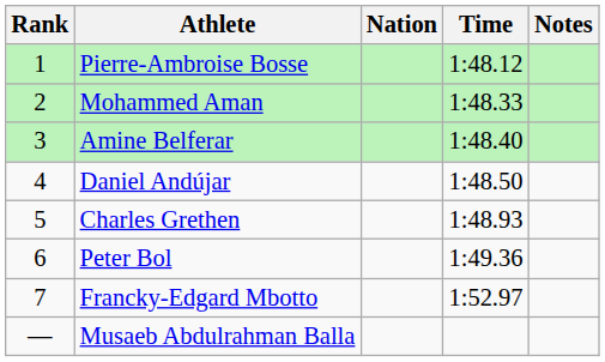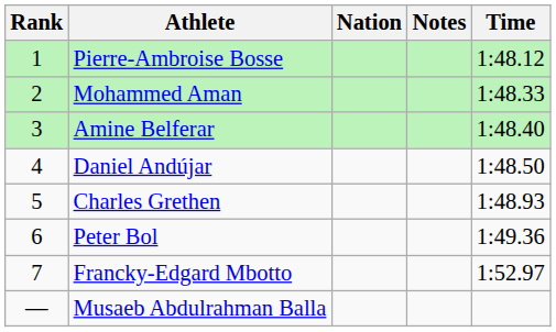columns swapped: Time <-> Notes
